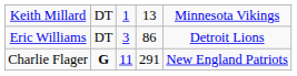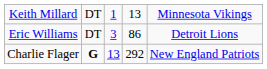Charlie Flager | column 3: 11 -> 13
Charlie Flager | column 4: 291 -> 292
